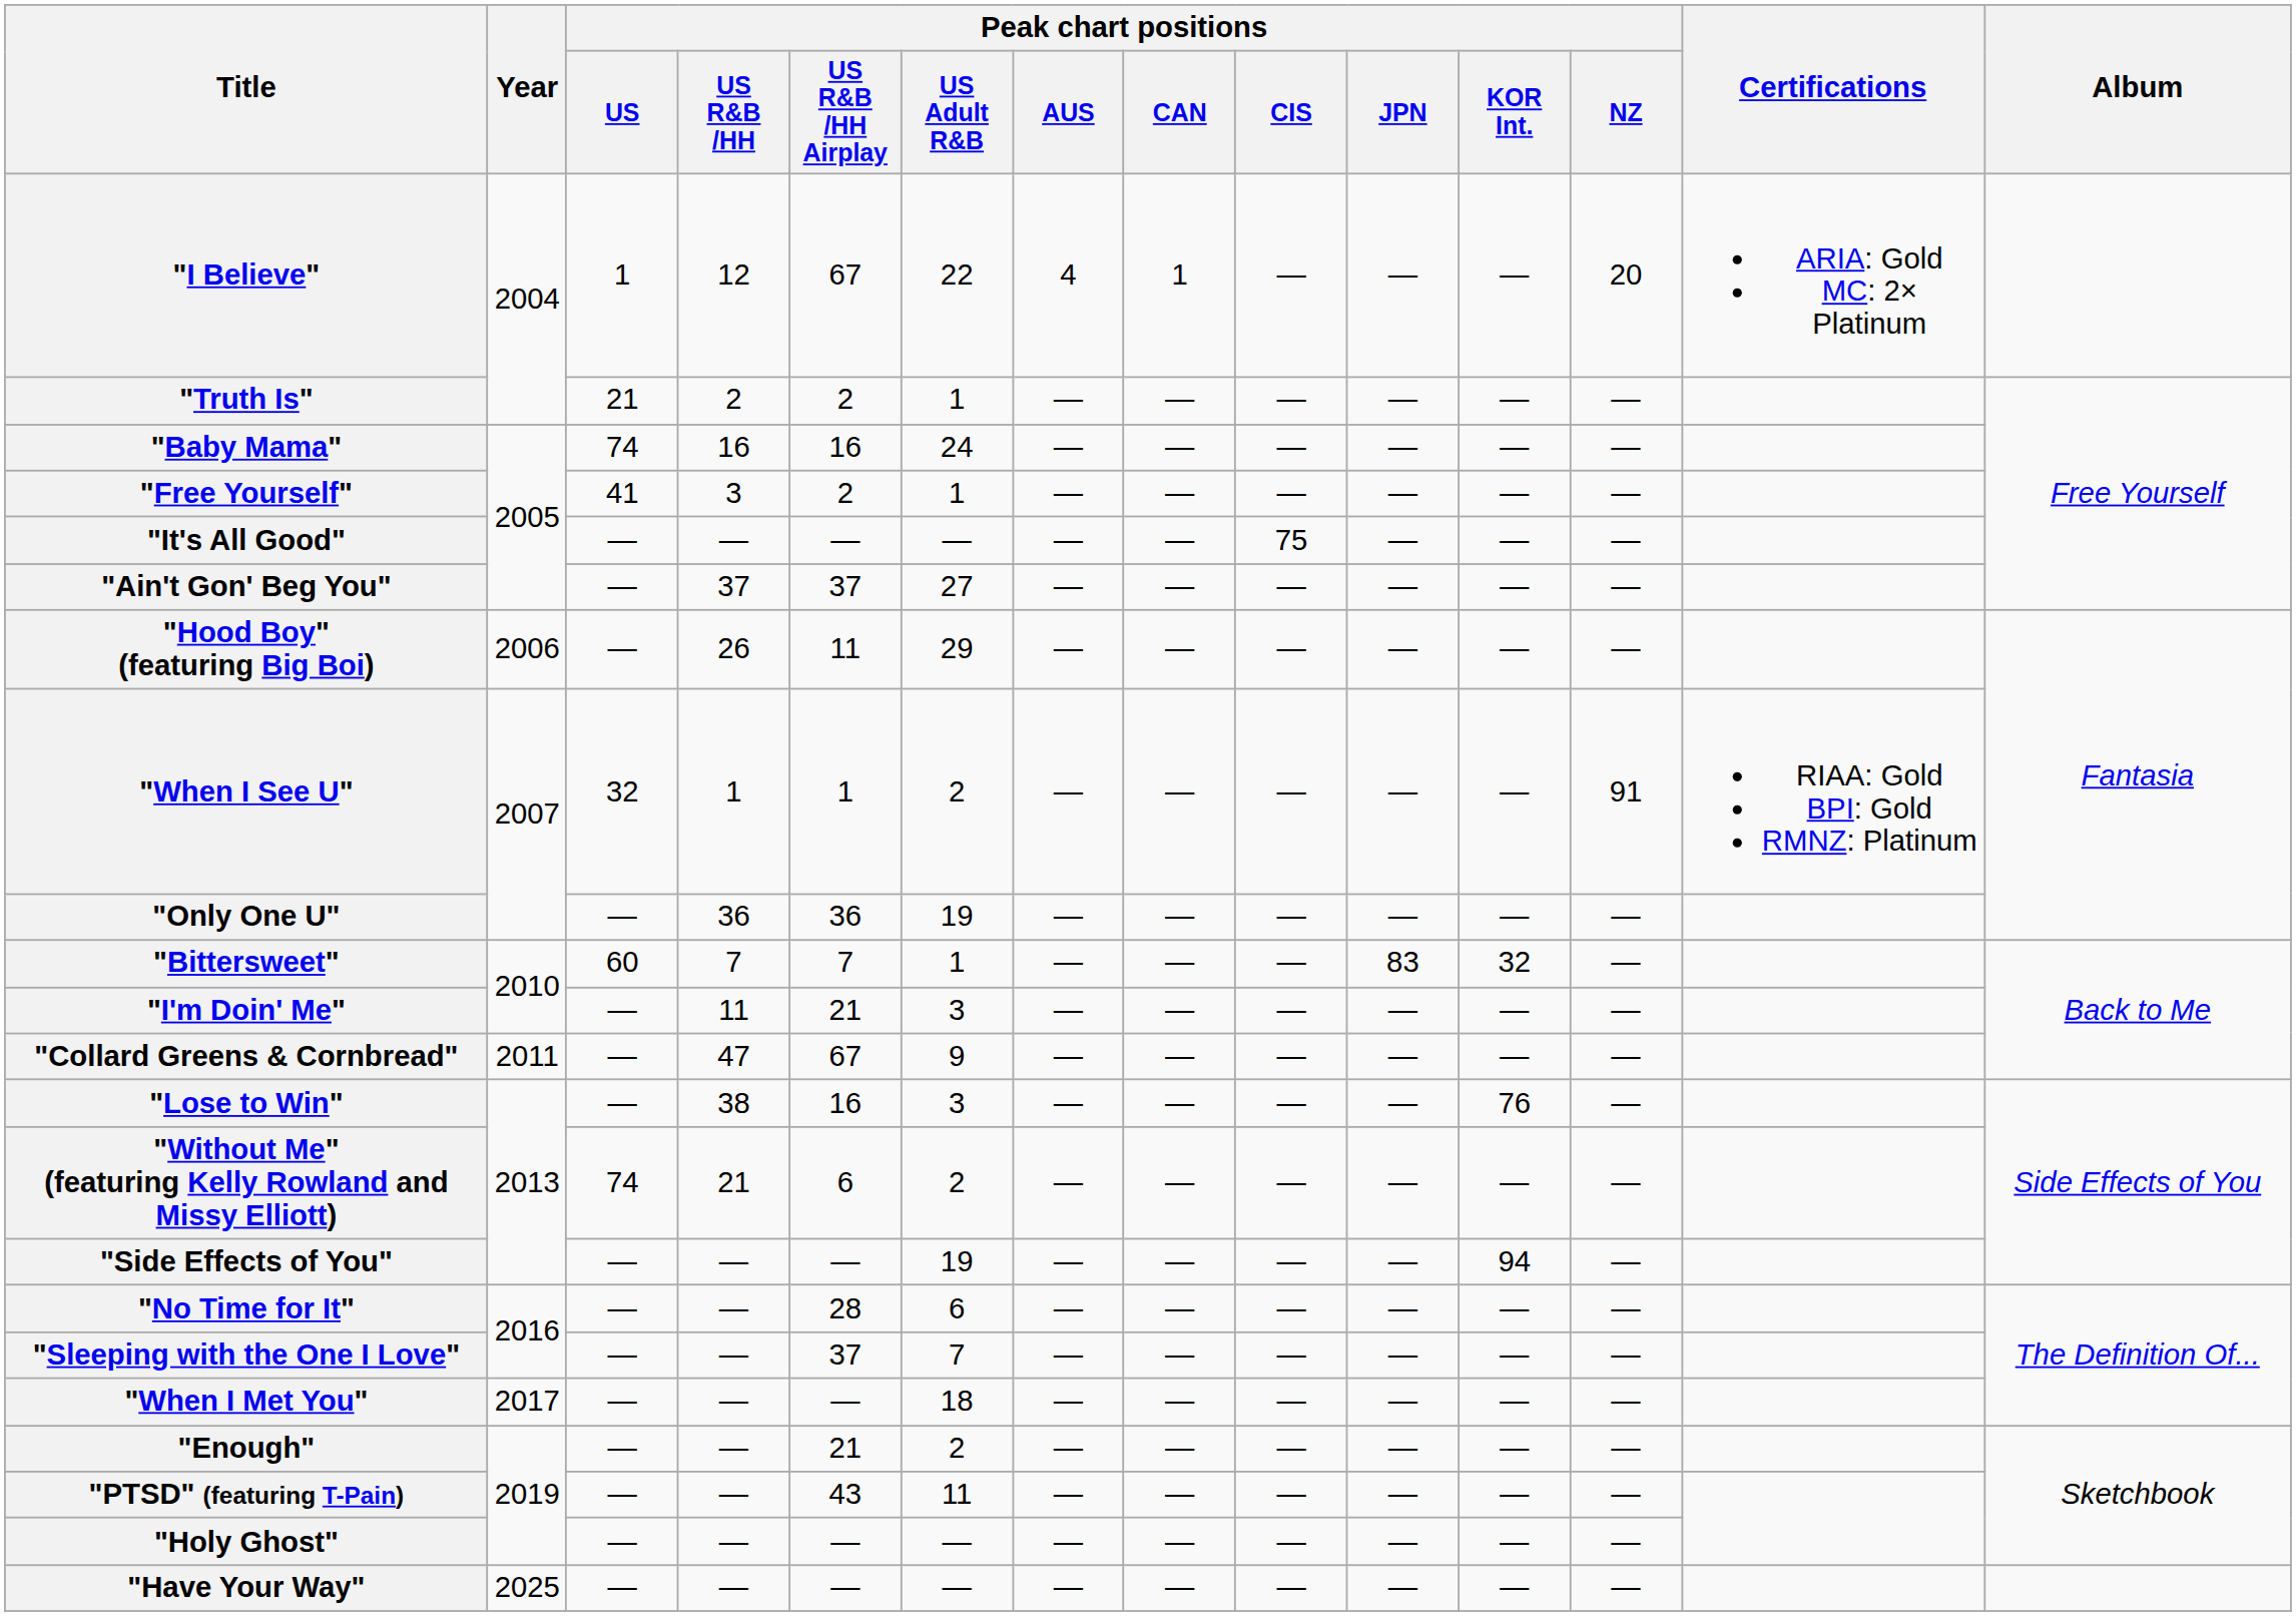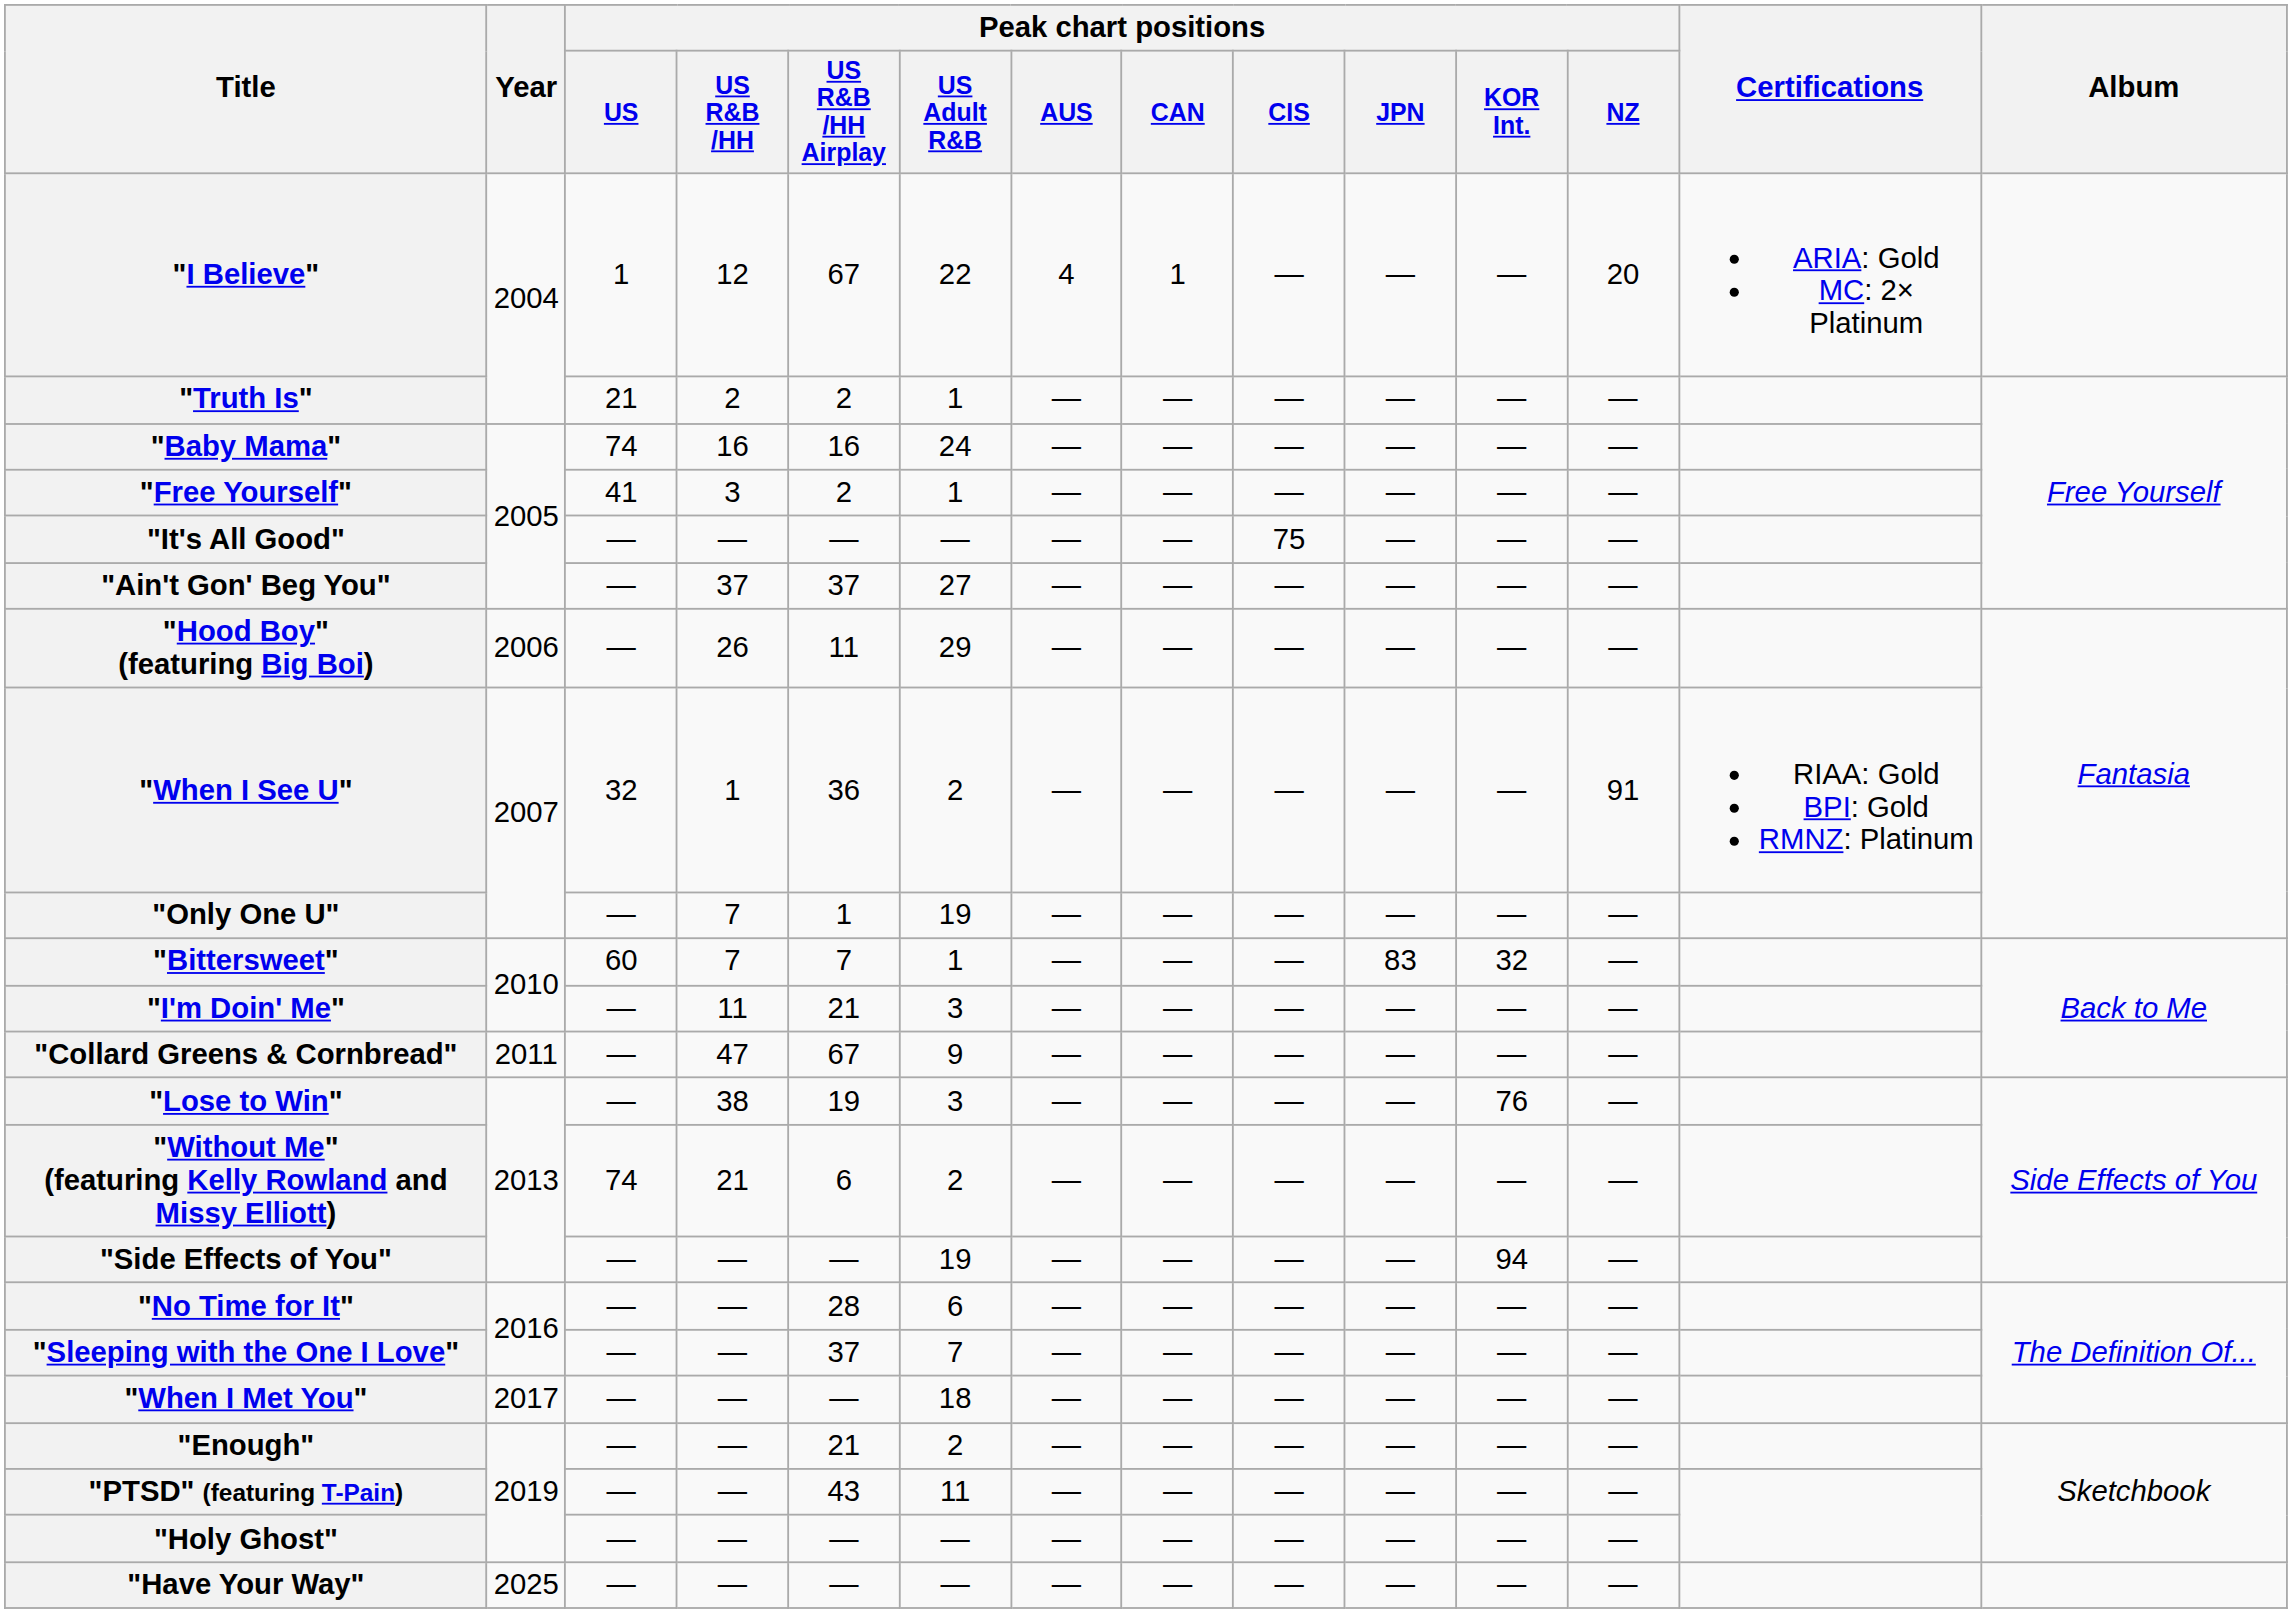"When I See U" | Peak chart positions / US R&B /HH Airplay: 1 -> 36
"Only One U" | Peak chart positions / US R&B /HH: 36 -> 7
"Only One U" | Peak chart positions / US R&B /HH Airplay: 36 -> 1
"Lose to Win" | Peak chart positions / US R&B /HH Airplay: 16 -> 19
